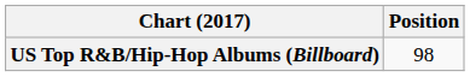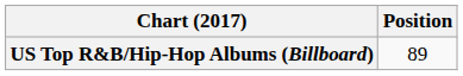US Top R&B/Hip-Hop Albums (Billboard) | Position: 98 -> 89
